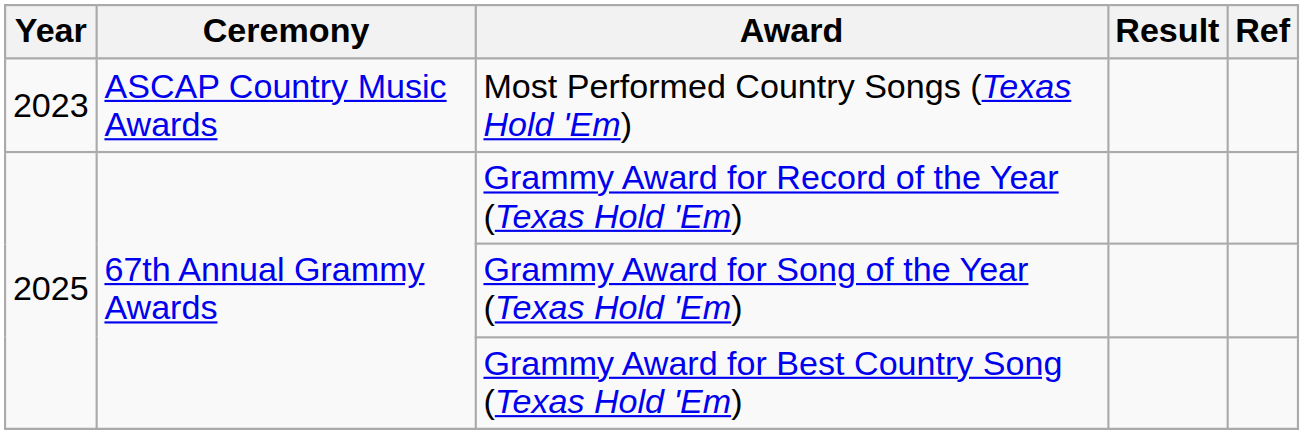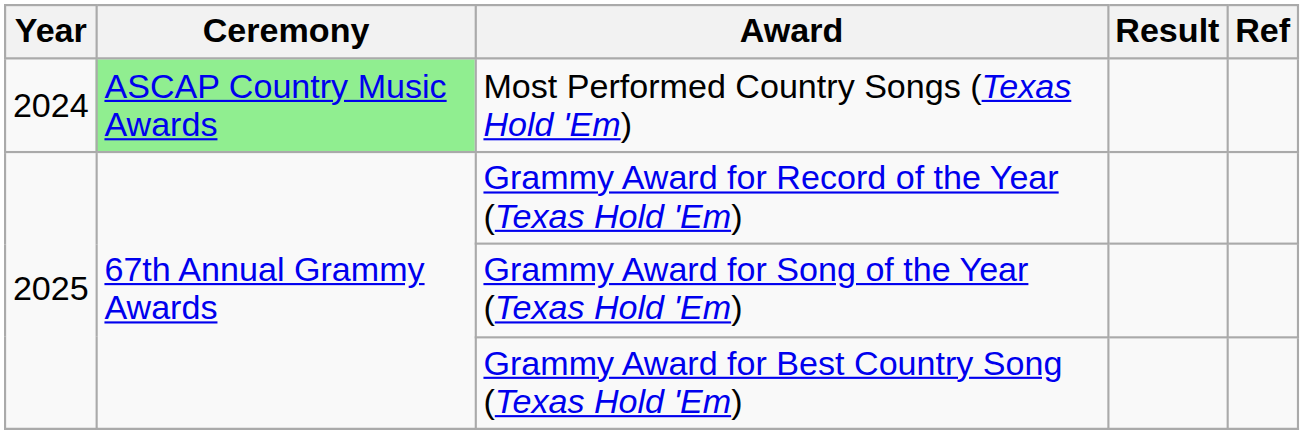Most Performed Country Songs (Texas Hold 'Em) | Year: 2023 -> 2024
Most Performed Country Songs (Texas Hold 'Em) | Ceremony: no background -> lightgreen background
